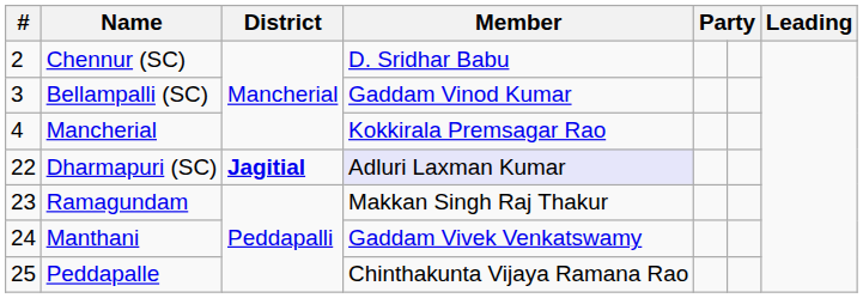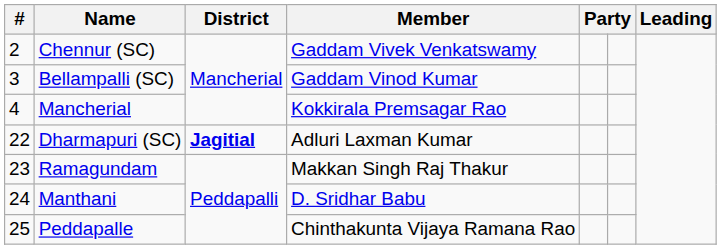Chennur (SC) | Member: D. Sridhar Babu -> Gaddam Vivek Venkatswamy
Dharmapuri (SC) | Member: lavender background -> no background
Manthani | Member: Gaddam Vivek Venkatswamy -> D. Sridhar Babu
